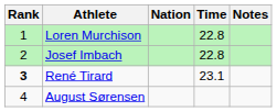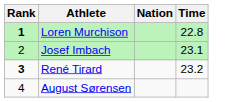- column: Notes
Loren Murchison | Rank: normal -> bold
Josef Imbach | Time: 22.8 -> 23.1
René Tirard | Time: 23.1 -> 23.2
